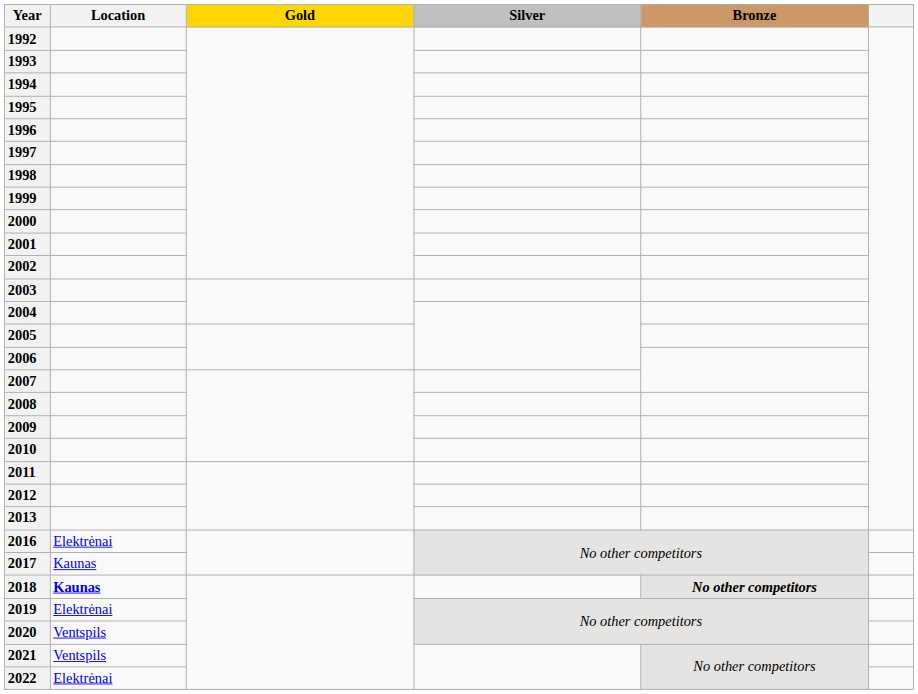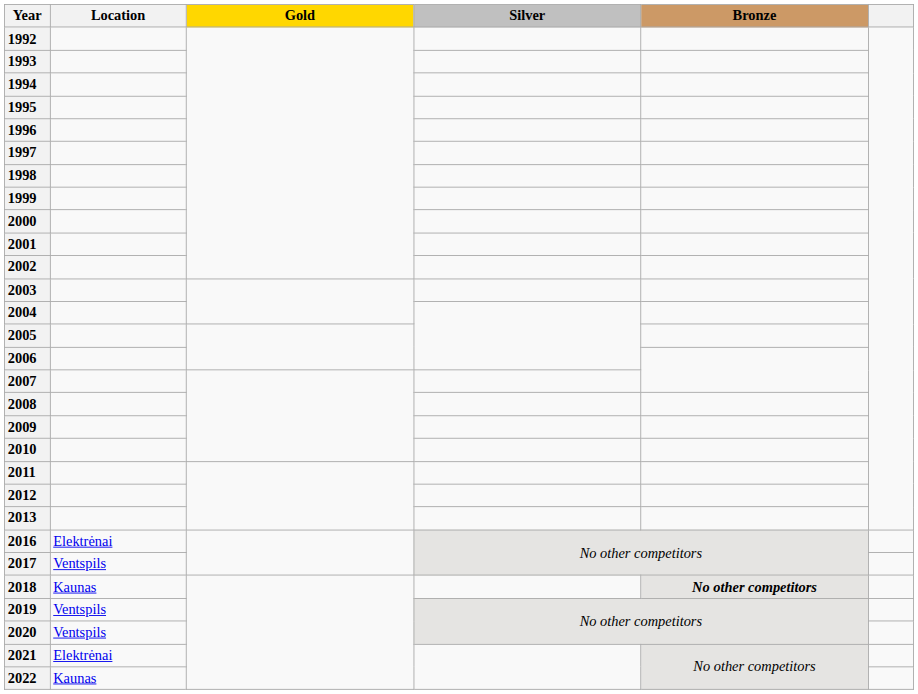2017 | Location: Kaunas -> Ventspils
2018 | Location: bold -> normal
2019 | Location: Elektrėnai -> Ventspils
2021 | Location: Ventspils -> Elektrėnai
2022 | Location: Elektrėnai -> Kaunas
